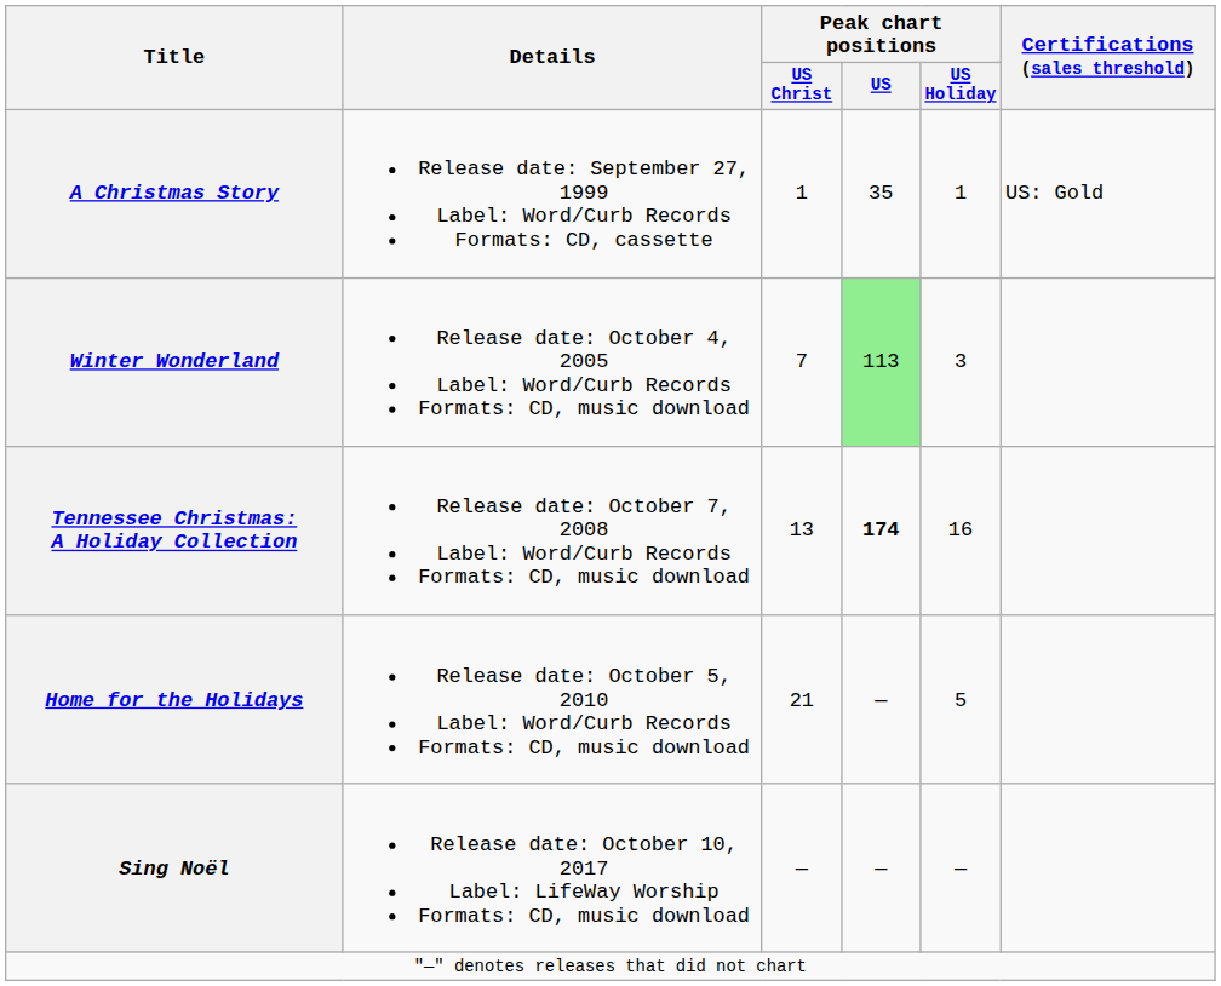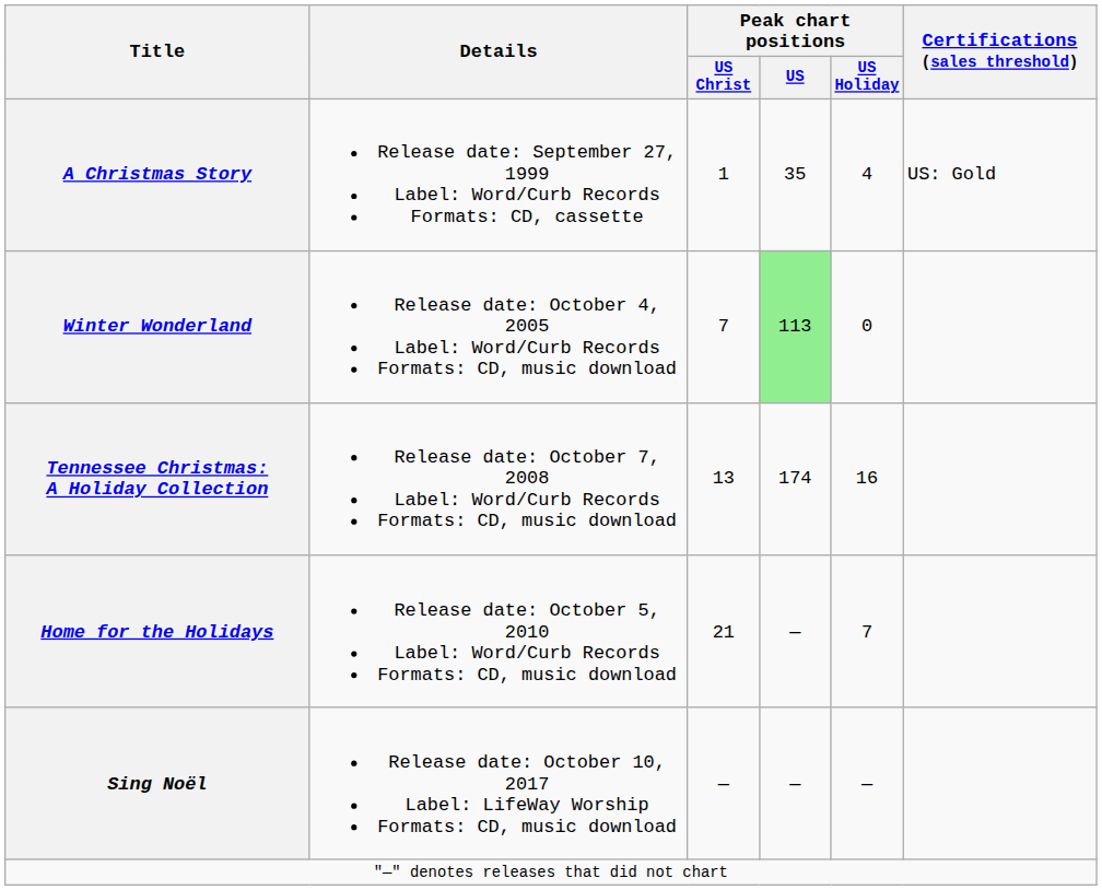A Christmas Story | Peak chart positions / US Holiday: 1 -> 4
Winter Wonderland | Peak chart positions / US Holiday: 3 -> 0
Tennessee Christmas: A Holiday Collection | Peak chart positions / US: bold -> normal
Home for the Holidays | Peak chart positions / US Holiday: 5 -> 7
